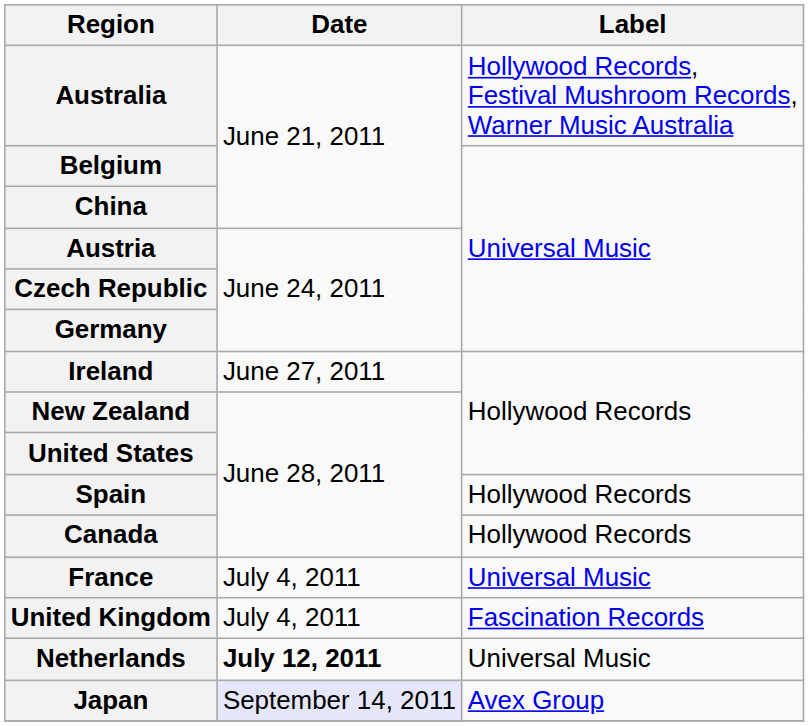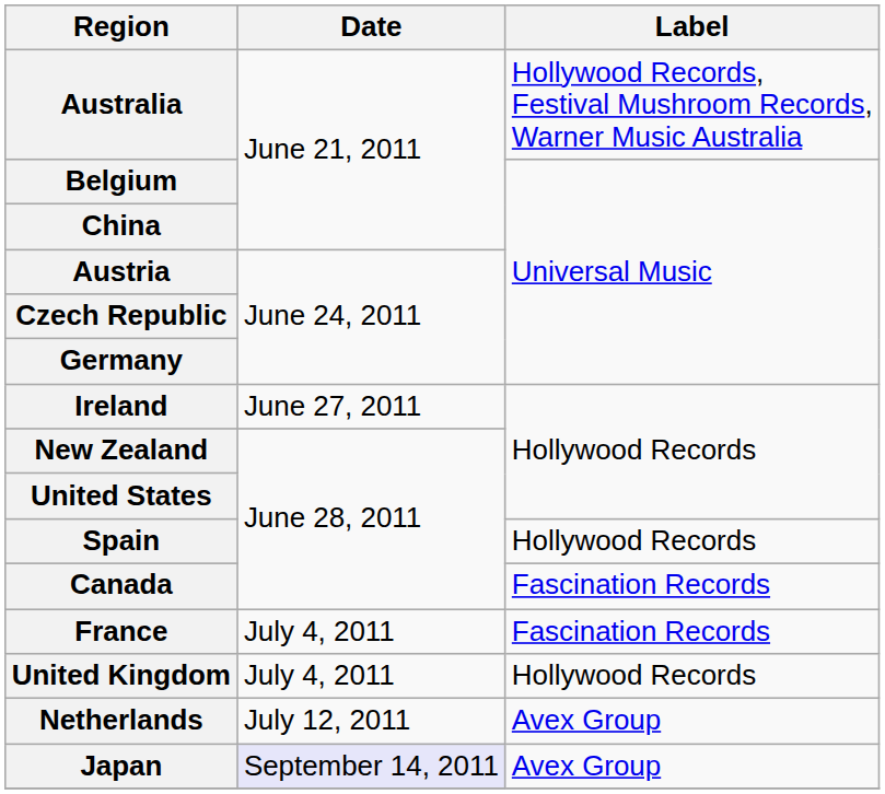Canada | Label: Hollywood Records -> Fascination Records
France | Label: Universal Music -> Fascination Records
United Kingdom | Label: Fascination Records -> Hollywood Records
Netherlands | Date: bold -> normal
Netherlands | Label: Universal Music -> Avex Group
